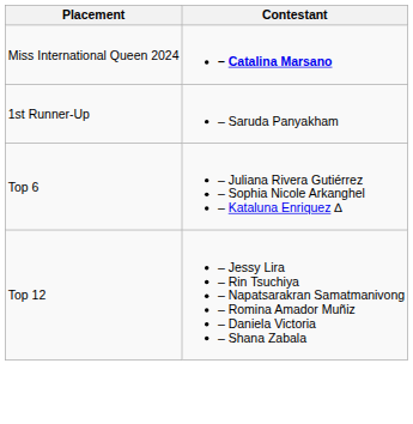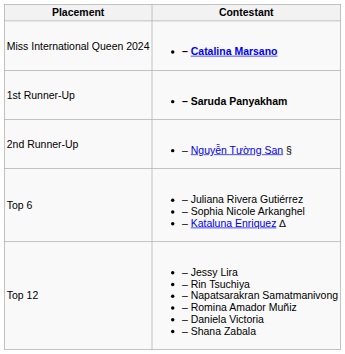1st Runner-Up | Contestant: normal -> bold
+ row: 2nd Runner-Up | – Nguyễn Tường San §
